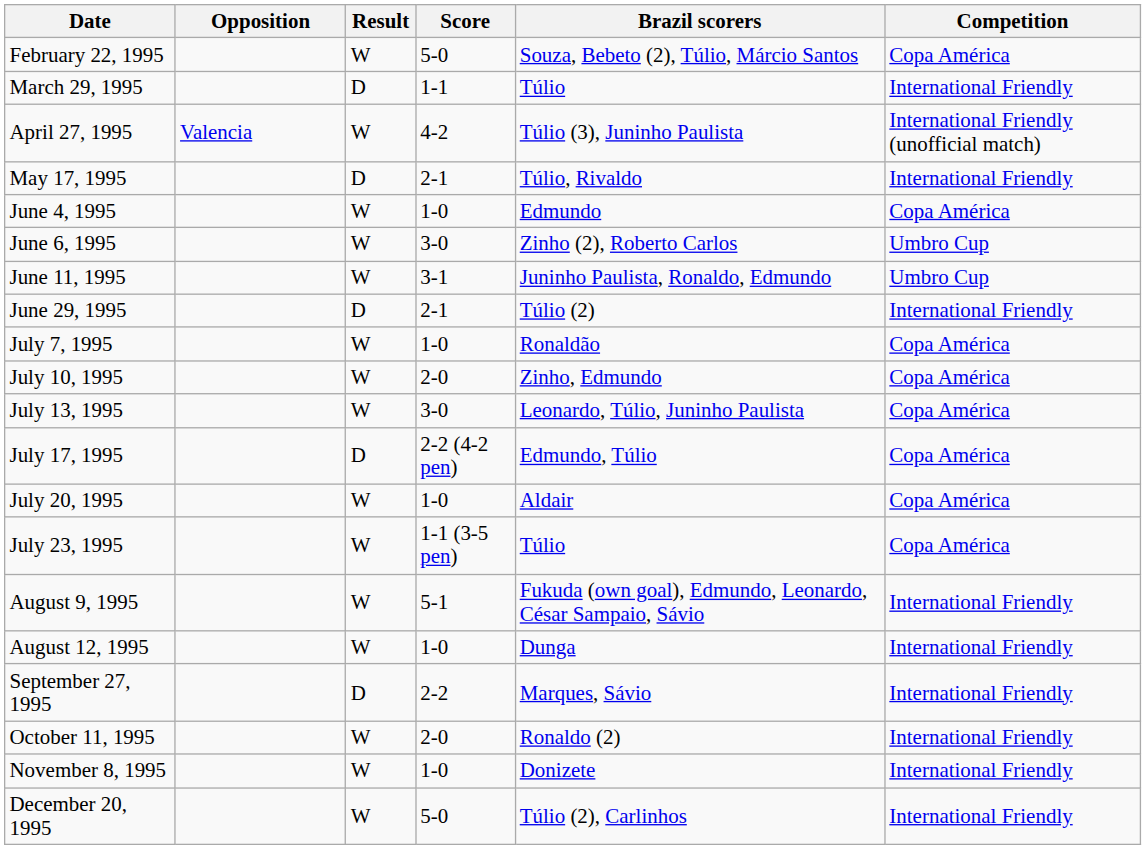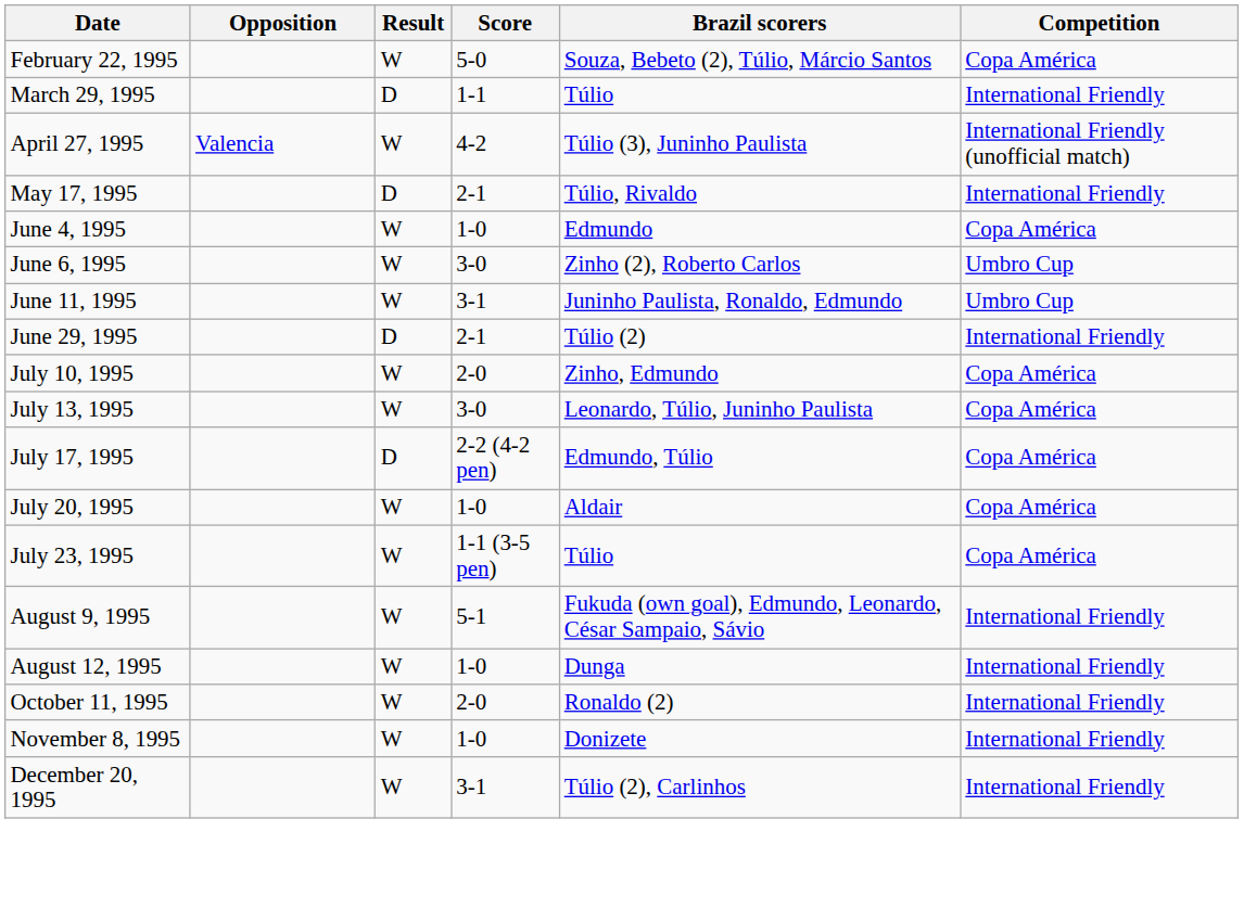- row: July 7, 1995 | W | 1-0 | Ronaldão | Copa América
- row: September 27, 1995 | D | 2-2 | Marques, Sávio | International Friendly
December 20, 1995 | Score: 5-0 -> 3-1
